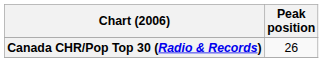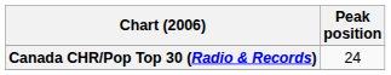Canada CHR/Pop Top 30 (Radio & Records) | Peak position: 26 -> 24
